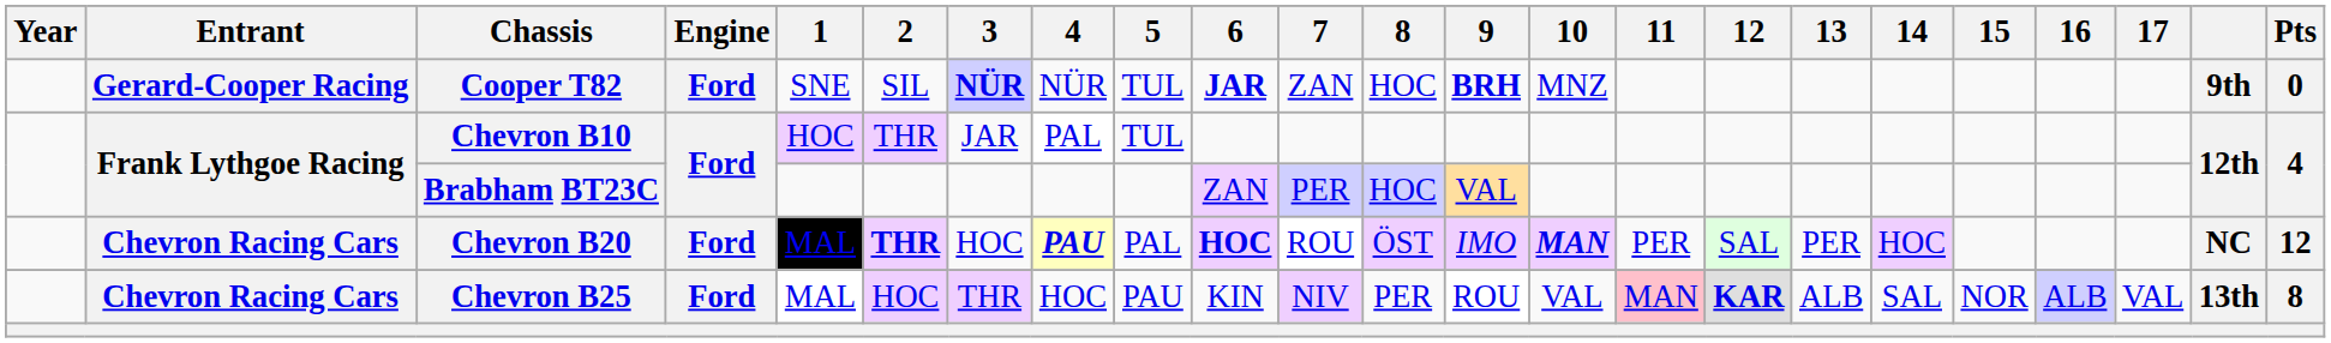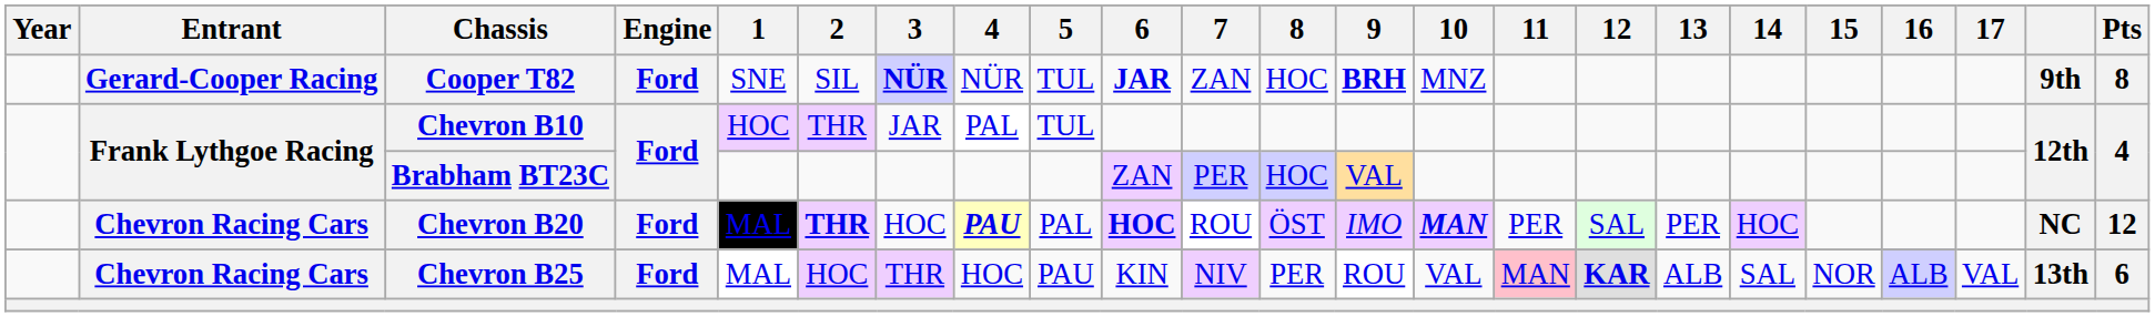Cooper T82 | Pts: 0 -> 8
Chevron B25 | Pts: 8 -> 6
